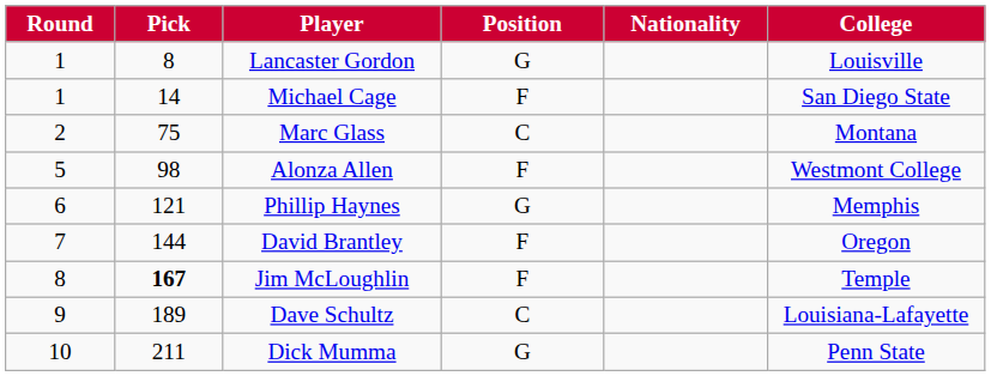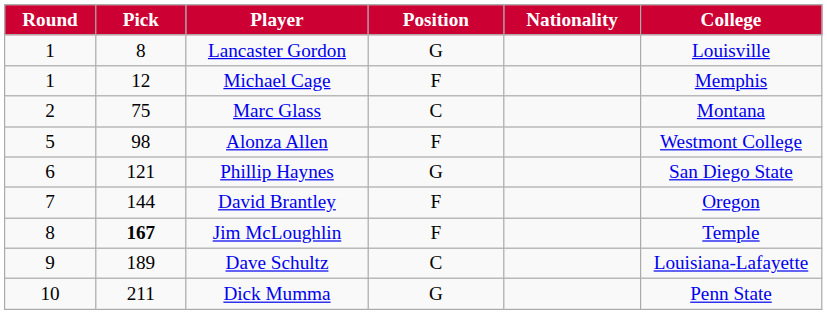Michael Cage | Pick: 14 -> 12
Michael Cage | College: San Diego State -> Memphis
Phillip Haynes | College: Memphis -> San Diego State
